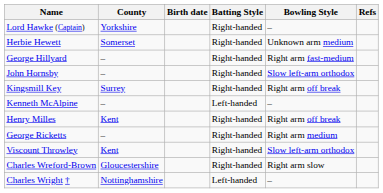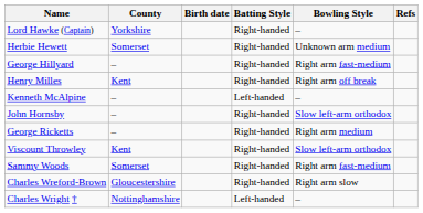rows swapped: John Hornsby <-> Henry Milles
- row: Kingsmill Key | Surrey | Right-handed | Right arm off break
+ row: Sammy Woods | Somerset | Right-handed | Right arm fast-medium
